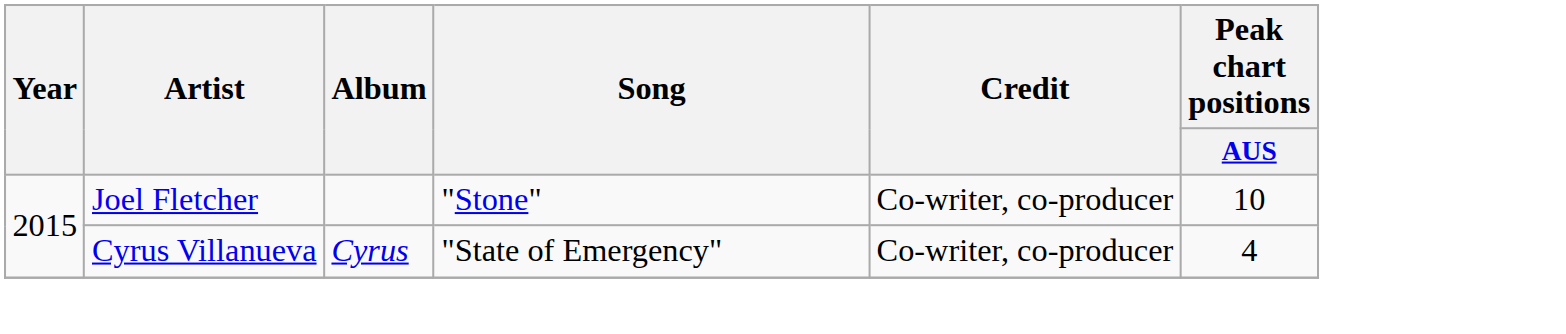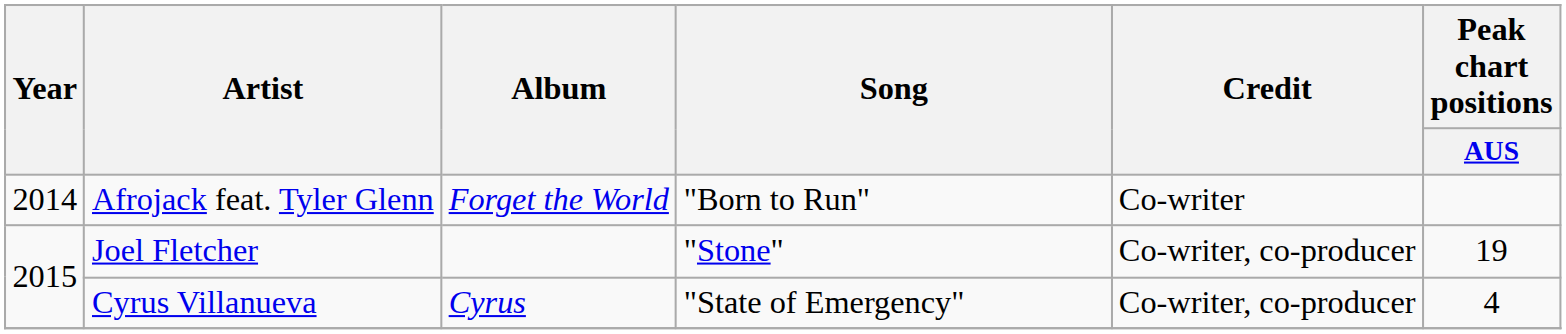+ row: 2014 | Afrojack feat. Tyler Glenn | Forget the World | "Born to Run" | Co-writer
Joel Fletcher | Peak chart positions / AUS: 10 -> 19
